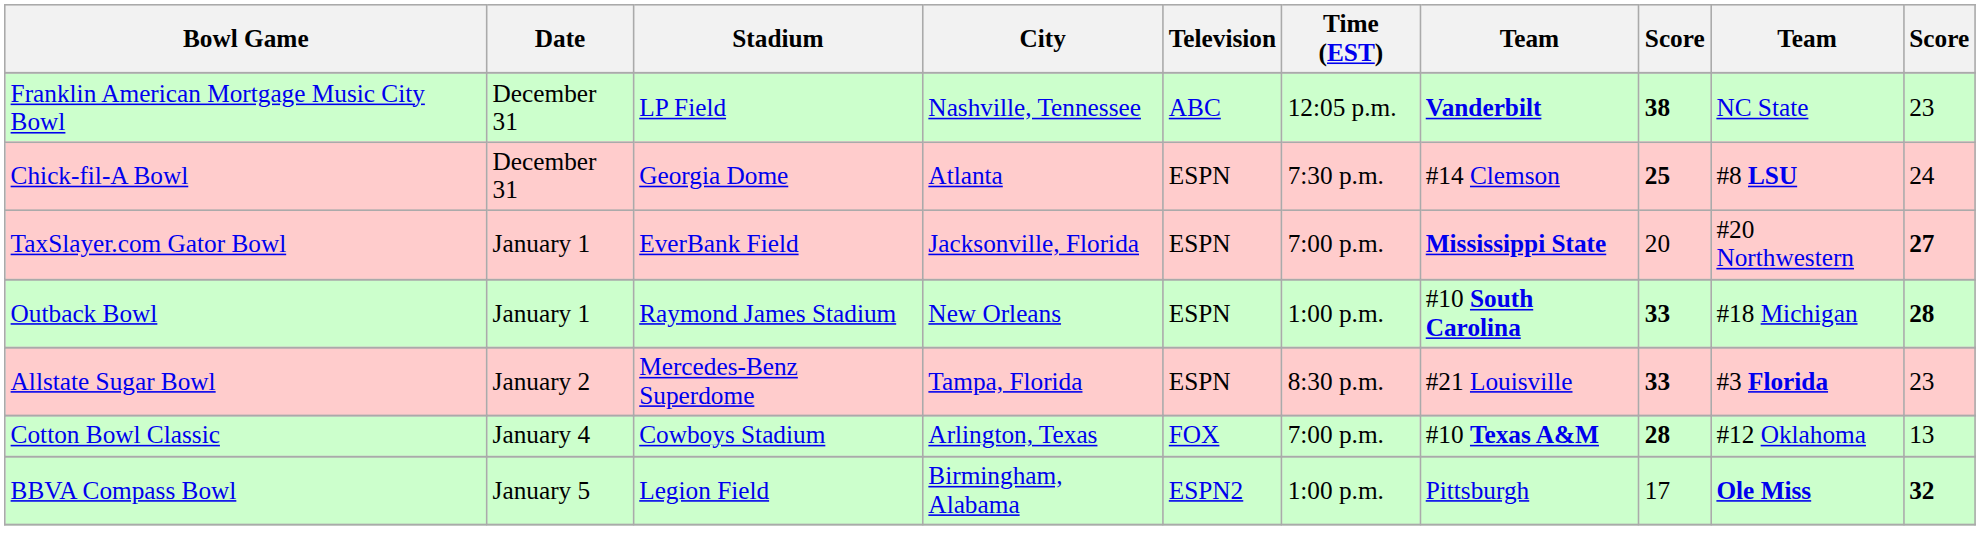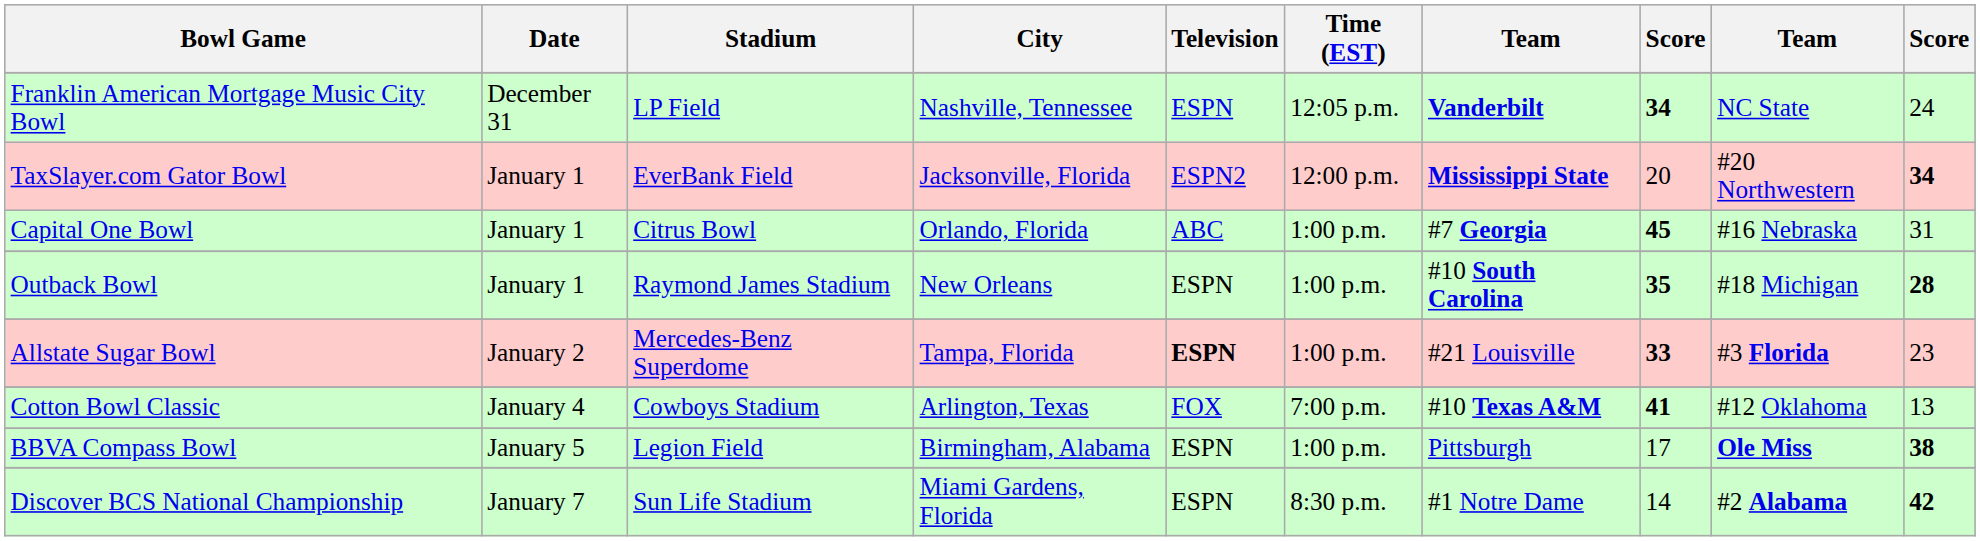Franklin American Mortgage Music City Bowl | Television: ABC -> ESPN
Franklin American Mortgage Music City Bowl | column 8: 38 -> 34
Franklin American Mortgage Music City Bowl | column 10: 23 -> 24
- row: Chick-fil-A Bowl | December 31 | Georgia Dome | Atlanta | ESPN | 7:30 p.m. | #14 Clemson | 25 | #8 LSU | 24
TaxSlayer.com Gator Bowl | Television: ESPN -> ESPN2
TaxSlayer.com Gator Bowl | Time (EST): 7:00 p.m. -> 12:00 p.m.
TaxSlayer.com Gator Bowl | column 10: 27 -> 34
+ row: Capital One Bowl | January 1 | Citrus Bowl | Orlando, Florida | ABC | 1:00 p.m. | #7 Georgia | 45 | #16 Nebraska | 31
Outback Bowl | column 8: 33 -> 35
Allstate Sugar Bowl | Television: normal -> bold
Allstate Sugar Bowl | Time (EST): 8:30 p.m. -> 1:00 p.m.
Cotton Bowl Classic | column 8: 28 -> 41
BBVA Compass Bowl | Television: ESPN2 -> ESPN
BBVA Compass Bowl | column 10: 32 -> 38
+ row: Discover BCS National Championship | January 7 | Sun Life Stadium | Miami Gardens, Florida | ESPN | 8:30 p.m. | #1 Notre Dame | 14 | #2 Alabama | 42
